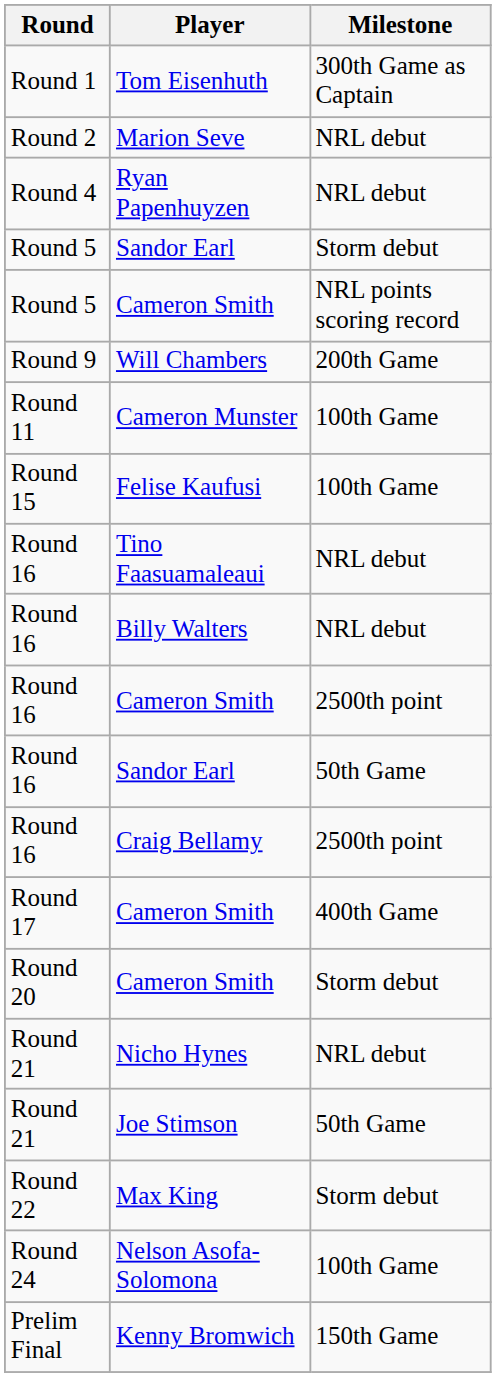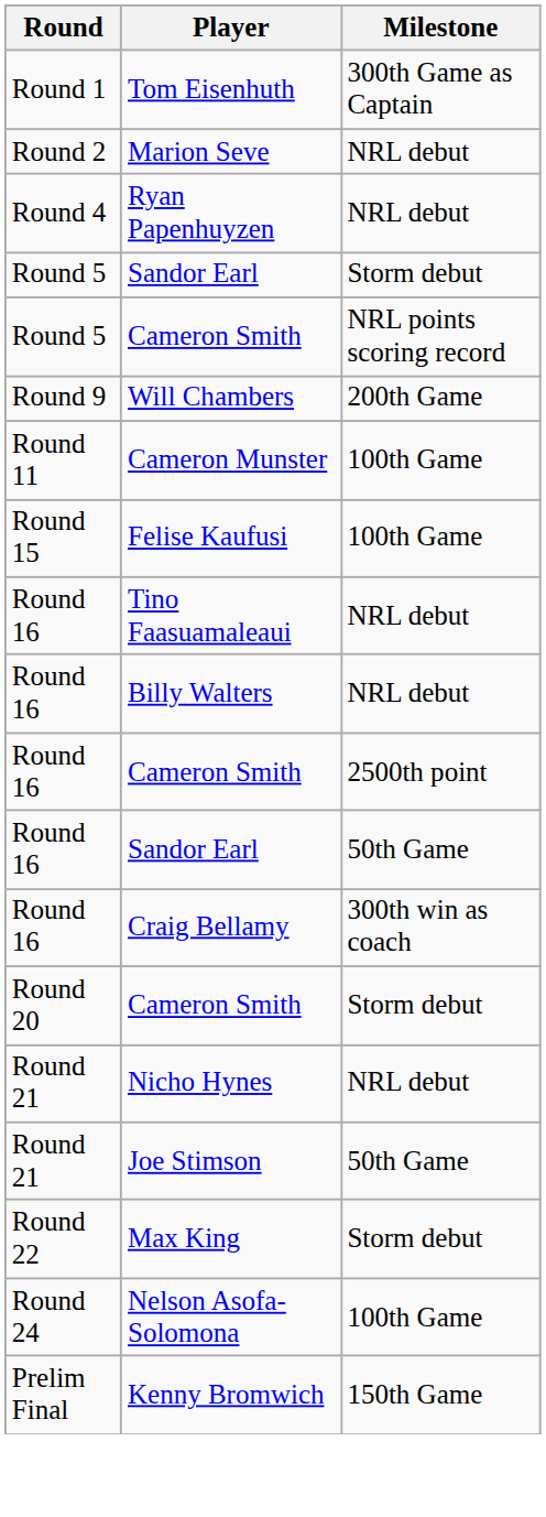Craig Bellamy | Milestone: 2500th point -> 300th win as coach
- row: Round 17 | Cameron Smith | 400th Game
